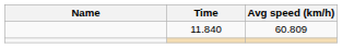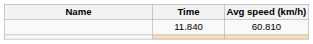11.840 | Avg speed (km/h): 60.809 -> 60.810
